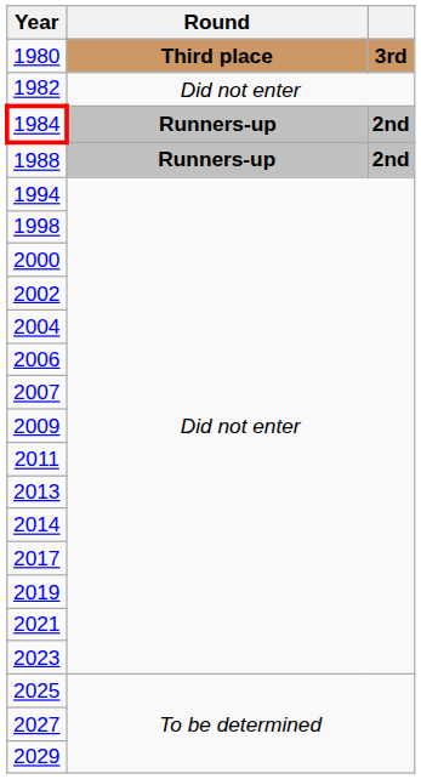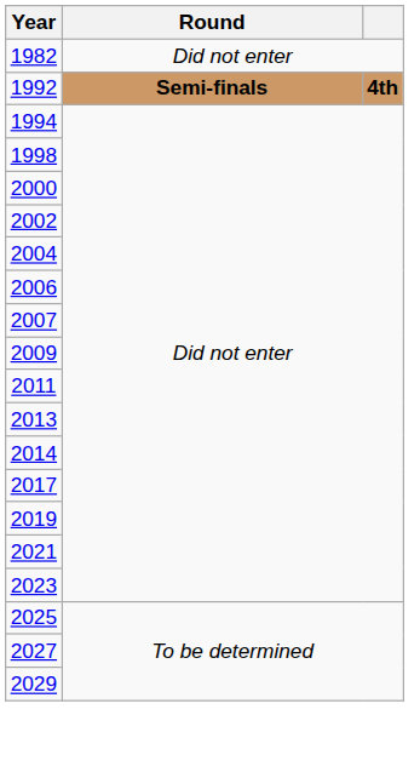- row: 1980 | Third place | 3rd
- row: 1984 | Runners-up | 2nd
- row: 1988 | Runners-up | 2nd
+ row: 1992 | Semi-finals | 4th
